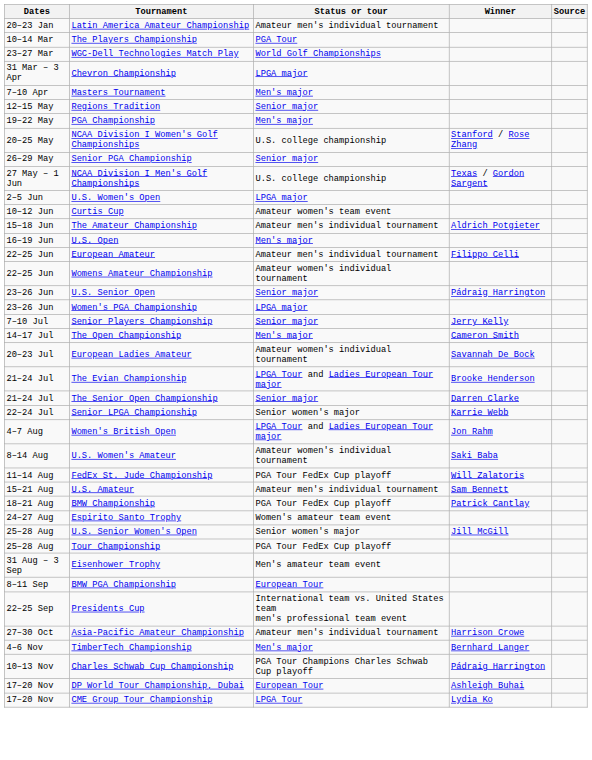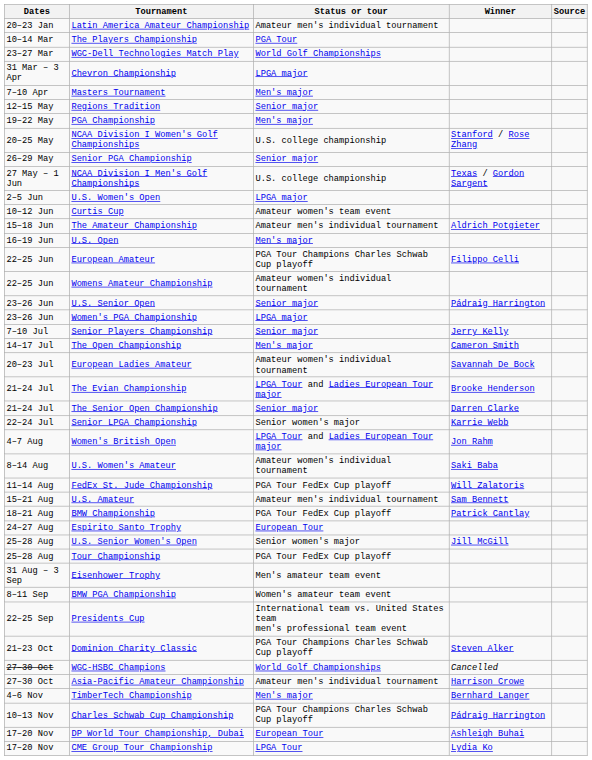European Amateur | Status or tour: Amateur men's individual tournament -> PGA Tour Champions Charles Schwab Cup playoff
Espirito Santo Trophy | Status or tour: Women's amateur team event -> European Tour
BMW PGA Championship | Status or tour: European Tour -> Women's amateur team event
+ row: 21–23 Oct | Dominion Charity Classic | PGA Tour Champions Charles Schwab Cup playoff | Steven Alker
+ row: 27–30 Oct | WGC-HSBC Champions | World Golf Championships | Cancelled
